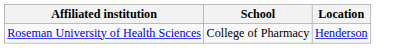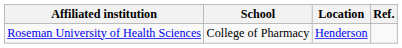+ column: Ref.
